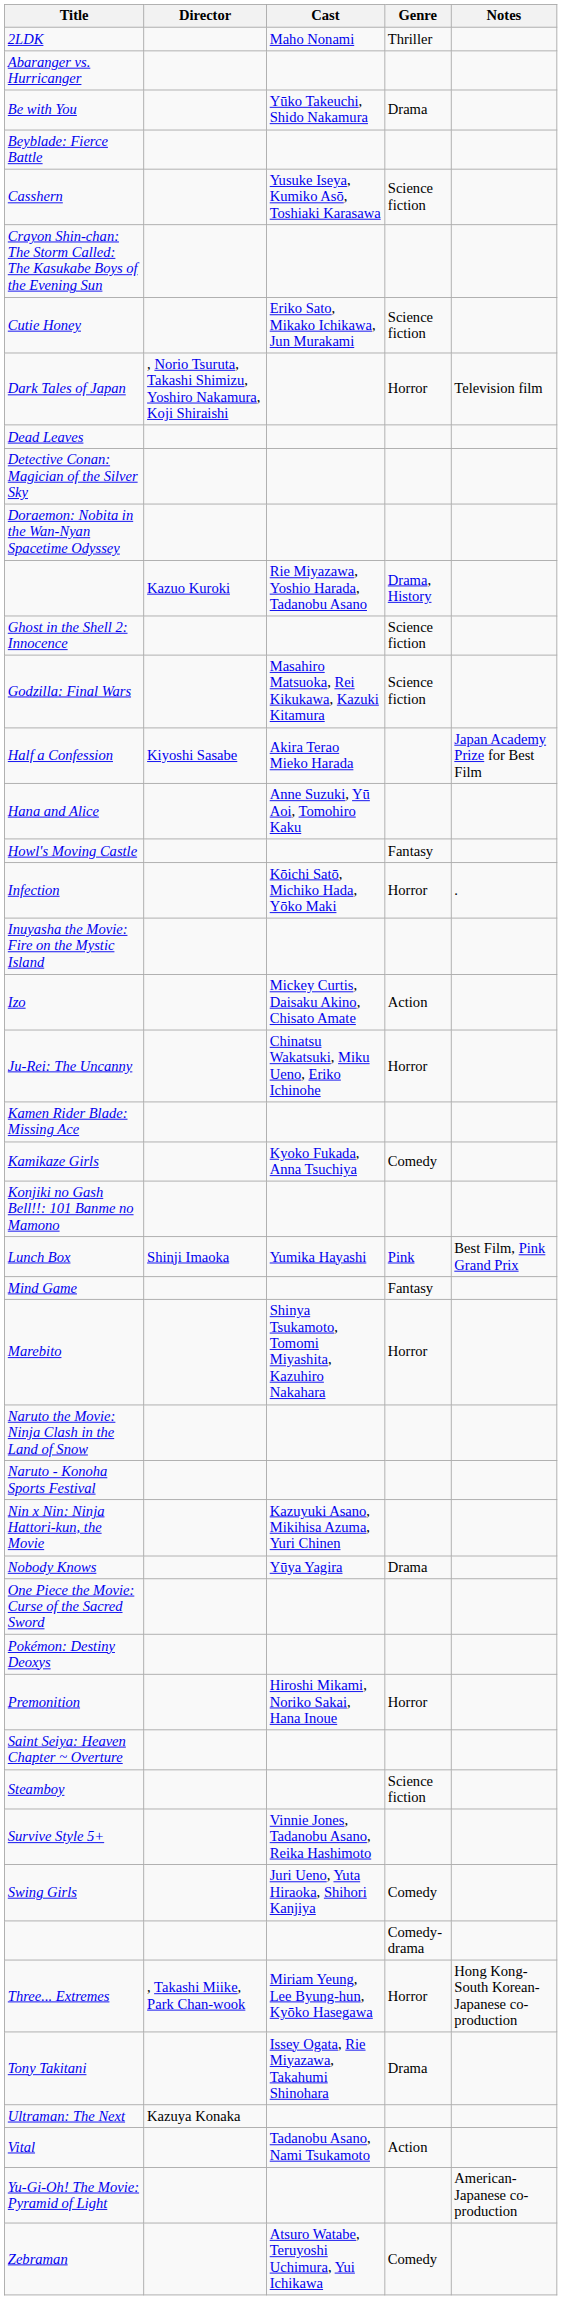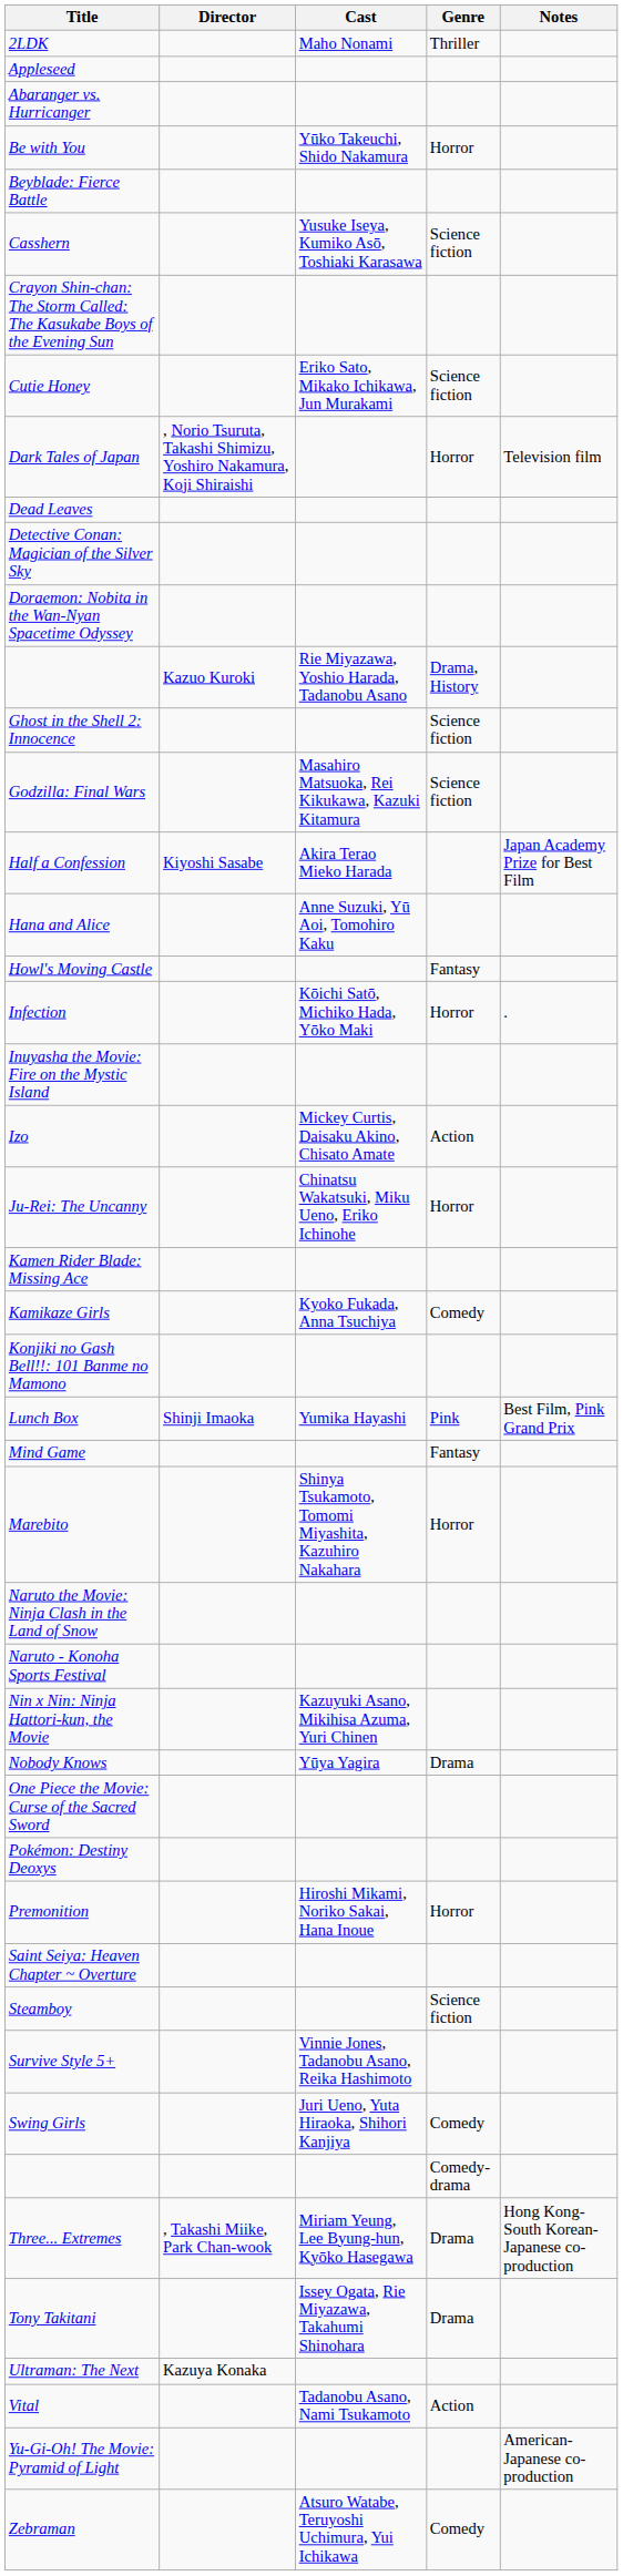+ row: Appleseed
Be with You | Genre: Drama -> Horror
Three... Extremes | Genre: Horror -> Drama
